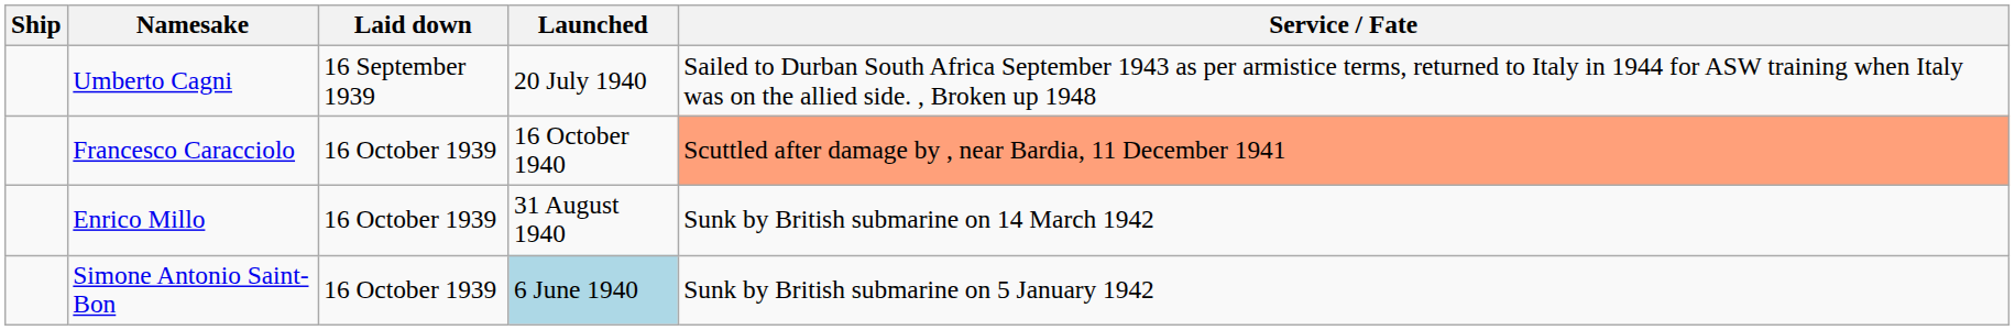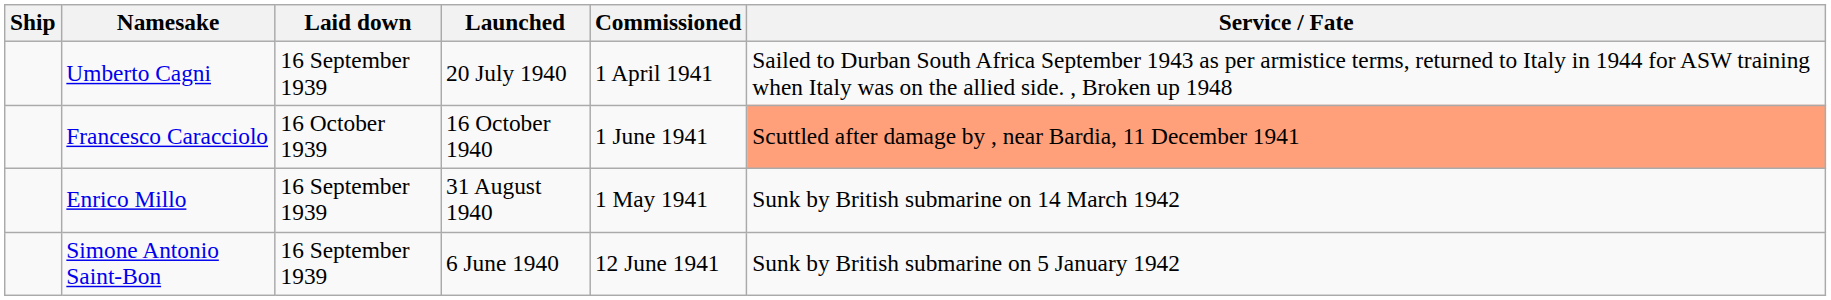+ column: Commissioned | 1 April 1941 | 1 June 1941 | 1 May 1941 | 12 June 1941
Enrico Millo | Laid down: 16 October 1939 -> 16 September 1939
Simone Antonio Saint-Bon | Laid down: 16 October 1939 -> 16 September 1939
Simone Antonio Saint-Bon | Launched: lightblue background -> no background
